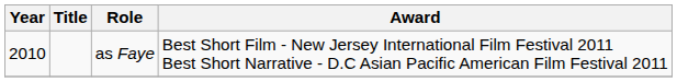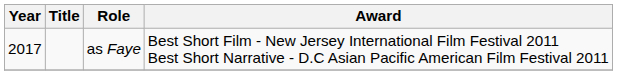as Faye | Year: 2010 -> 2017
